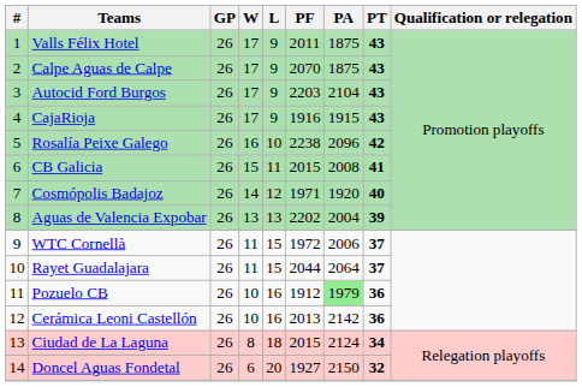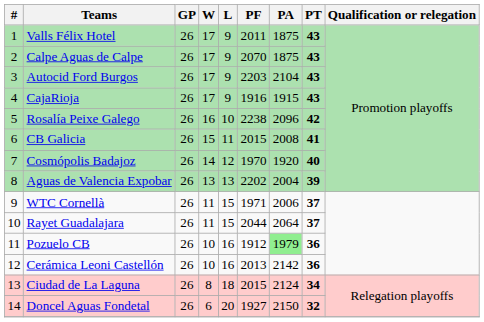Cosmópolis Badajoz | PF: 1971 -> 1970
WTC Cornellà | PF: 1972 -> 1971
